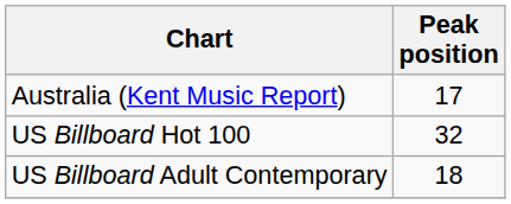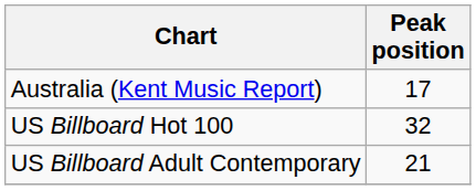US Billboard Adult Contemporary | Peak position: 18 -> 21
